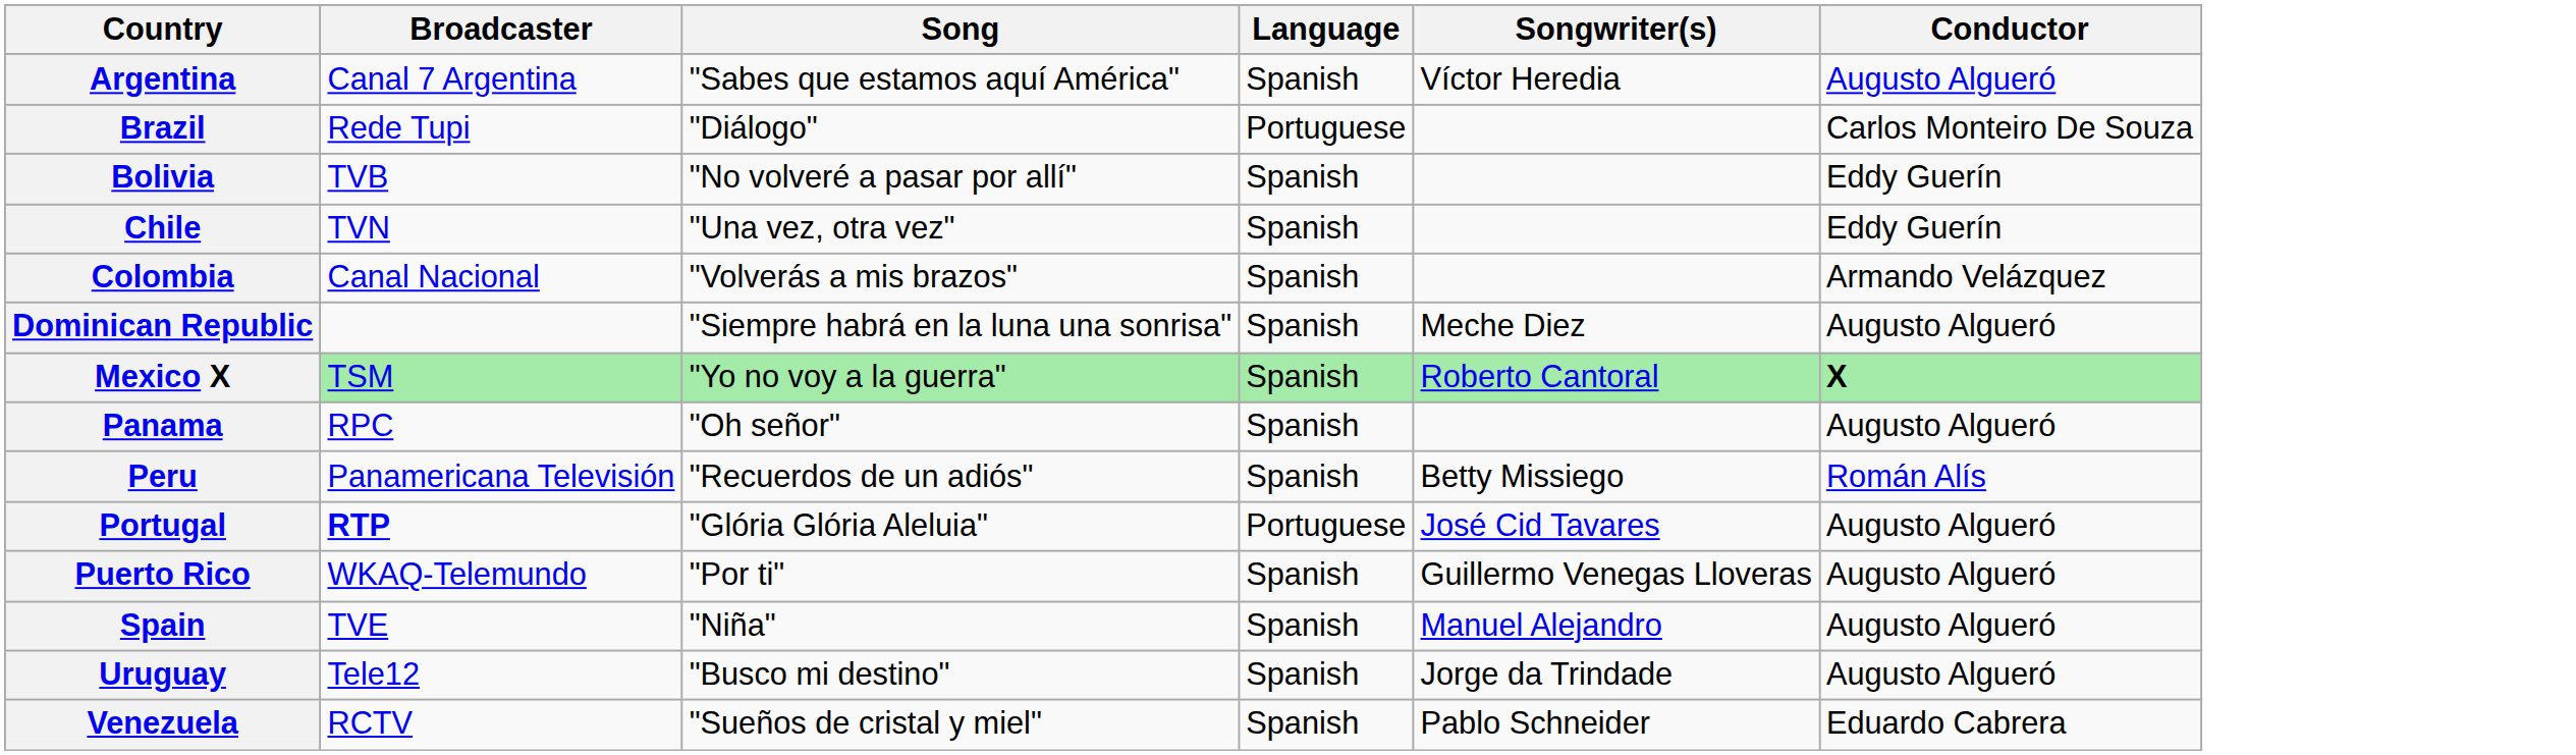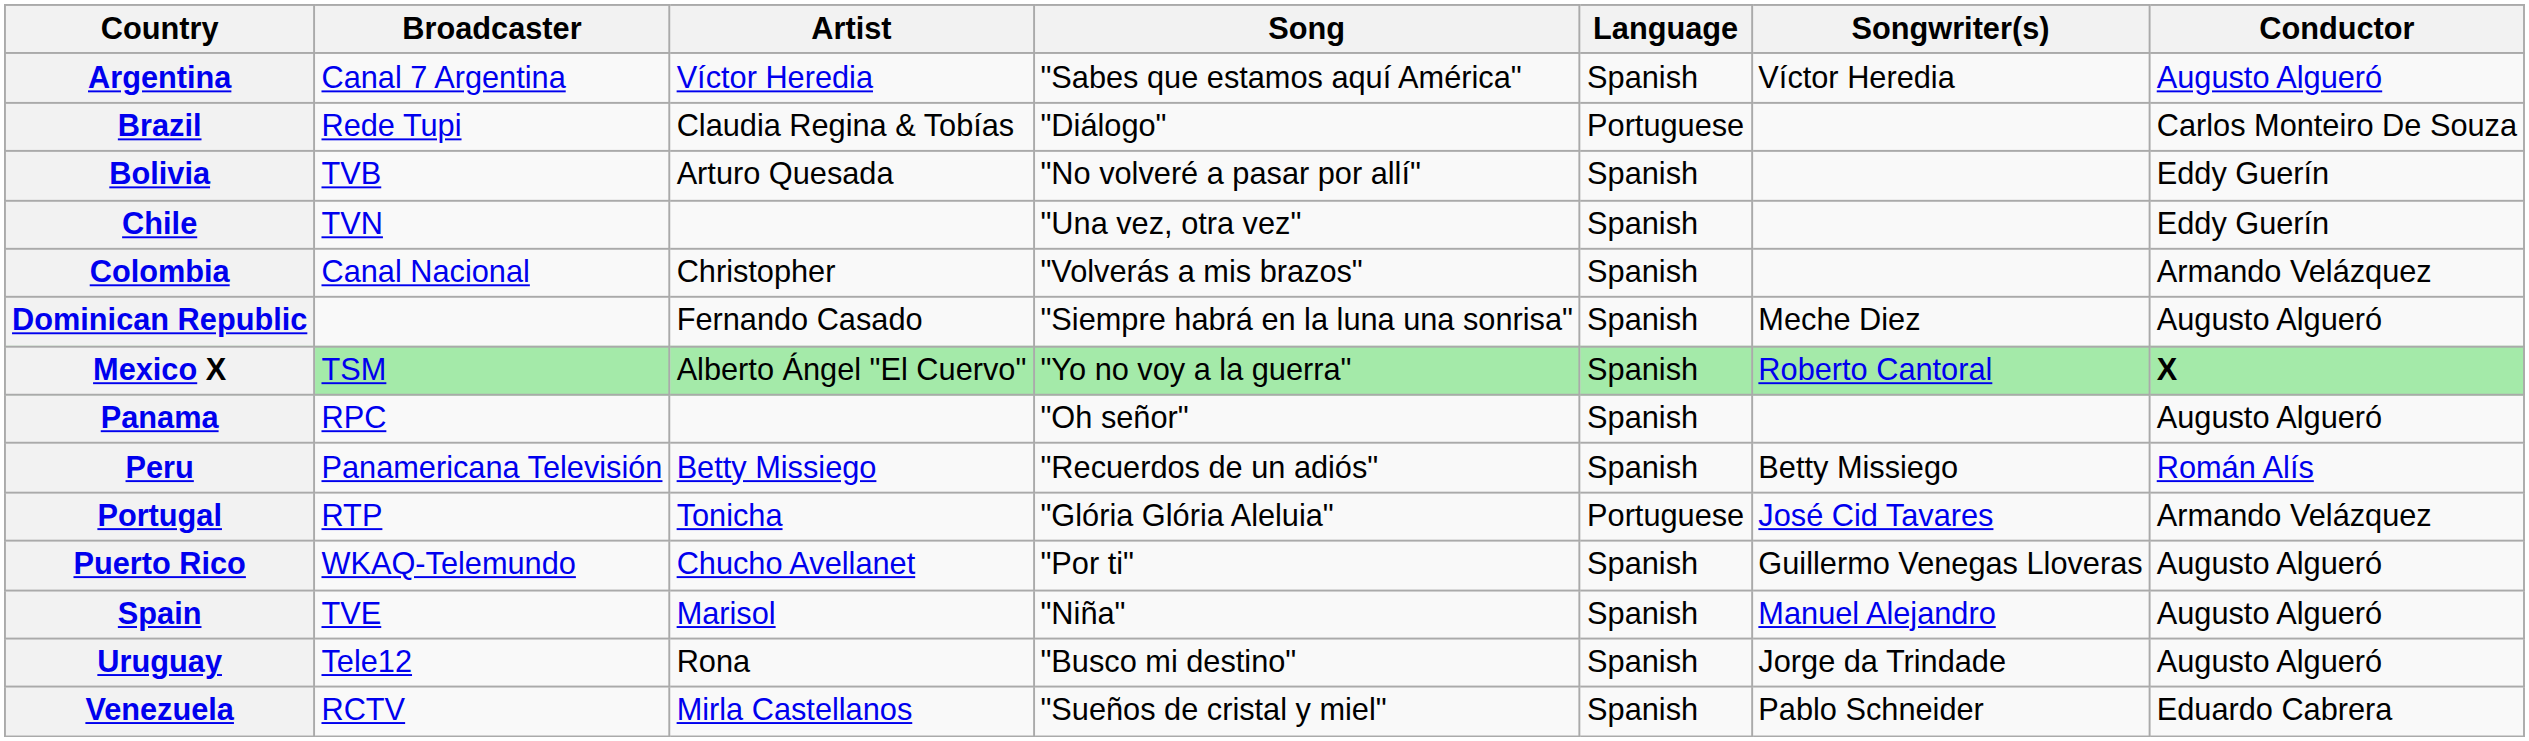+ column: Artist | Víctor Heredia | Claudia Regina & Tobías | Arturo Quesada | Christopher | Fernando Casado | Alberto Ángel "El Cuervo" | Betty Missiego | Tonicha | Chucho Avellanet | Marisol | Rona | Mirla Castellanos
Portugal | Broadcaster: bold -> normal
Portugal | Conductor: Augusto Algueró -> Armando Velázquez
